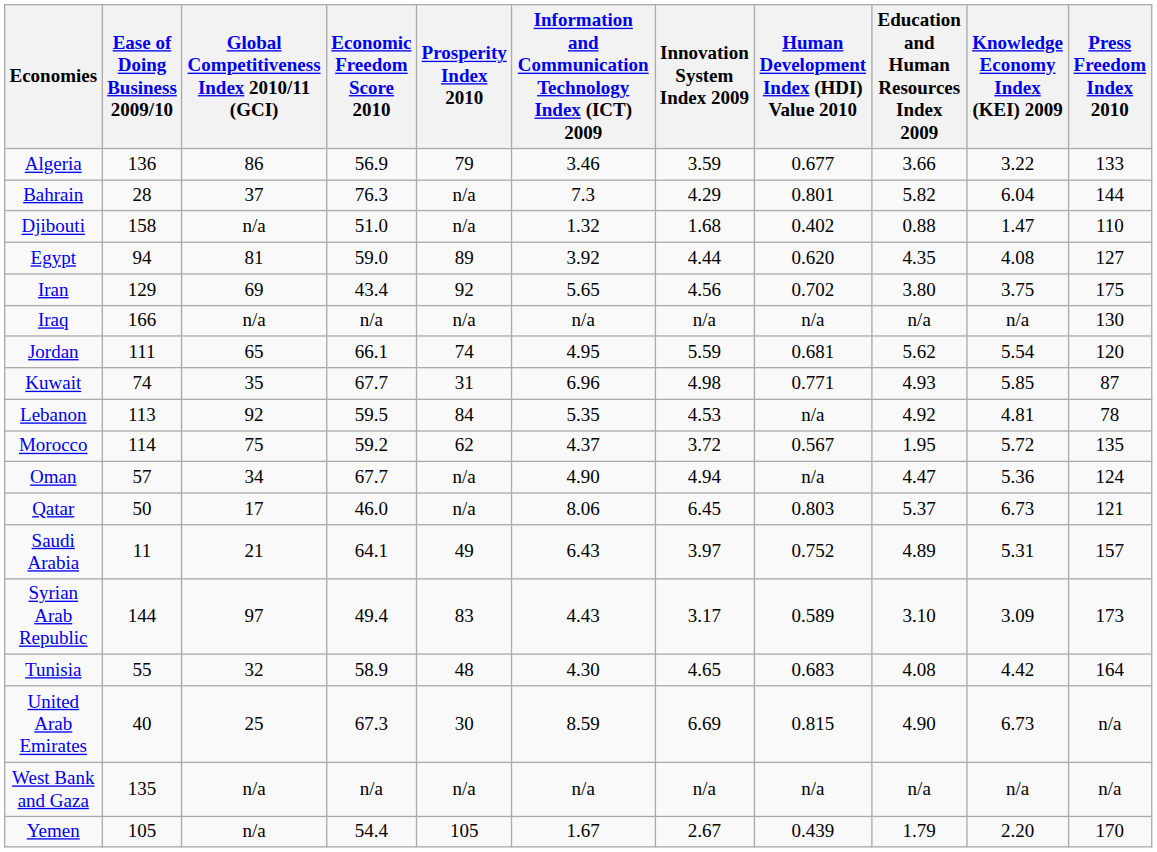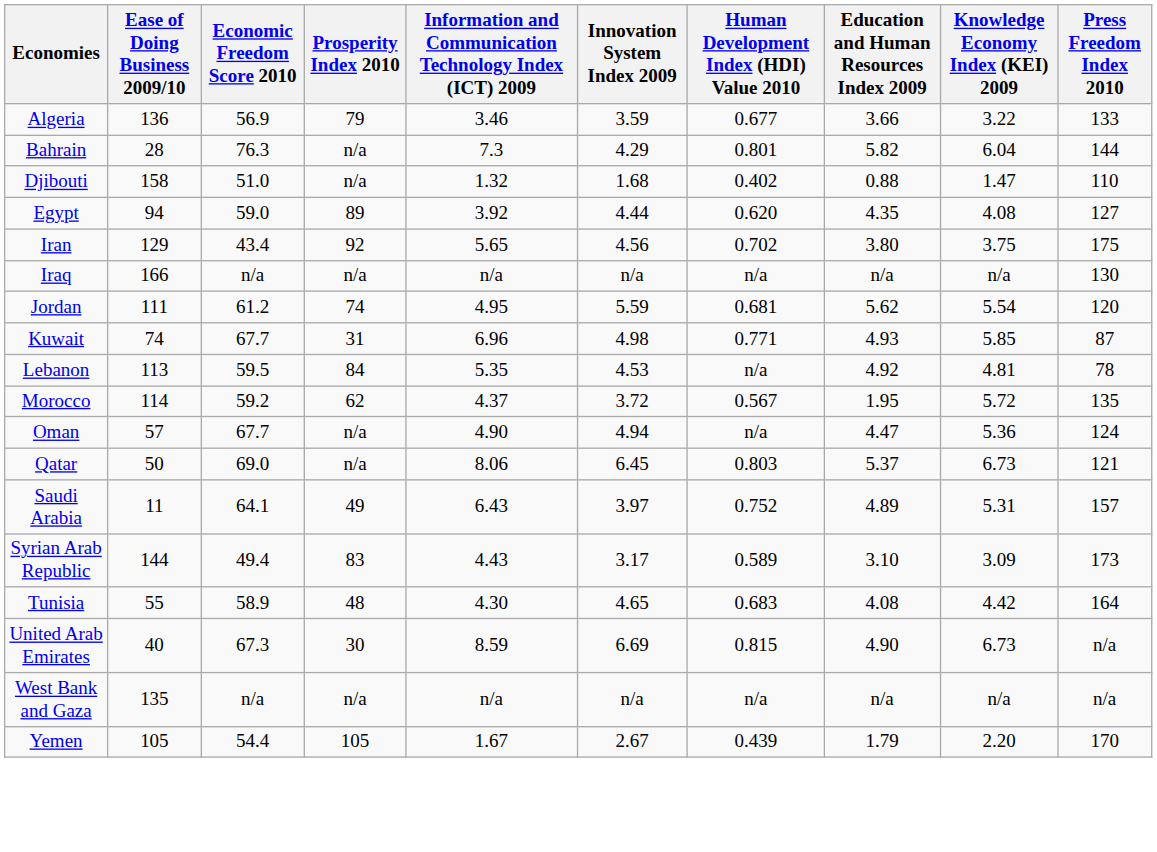- column: Global Competitiveness Index 2010/11 (GCI) | 86 | 37 | n/a | 81 | 69 | n/a | 65 | 35 | 92 | 75 | 34 | 17 | 21 | 97 | 32 | 25 | n/a | n/a
Jordan | Economic Freedom Score 2010: 66.1 -> 61.2
Qatar | Economic Freedom Score 2010: 46.0 -> 69.0
